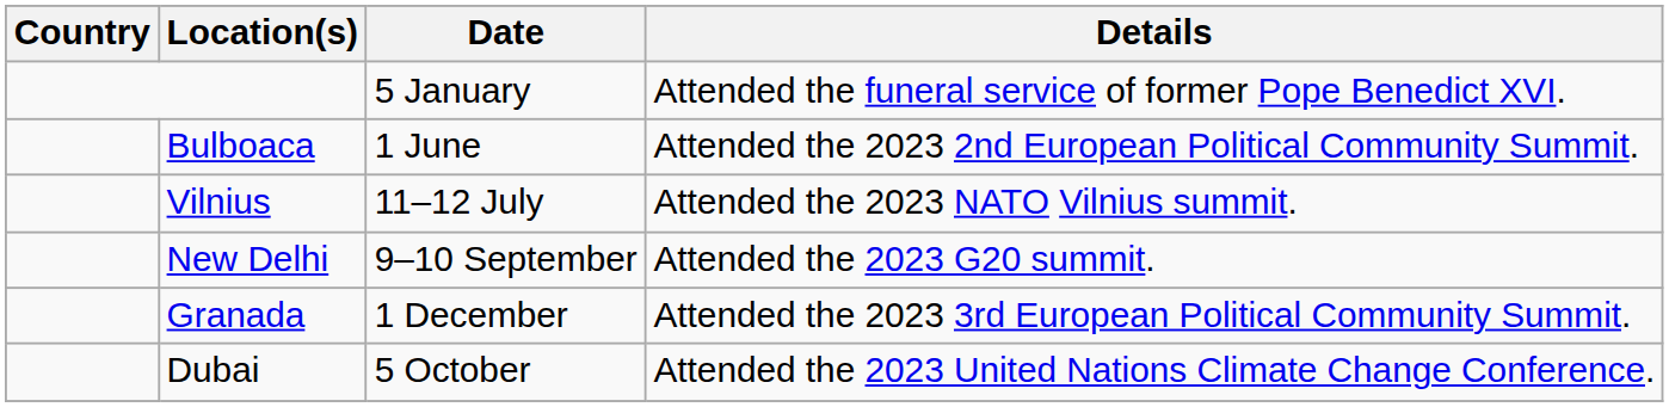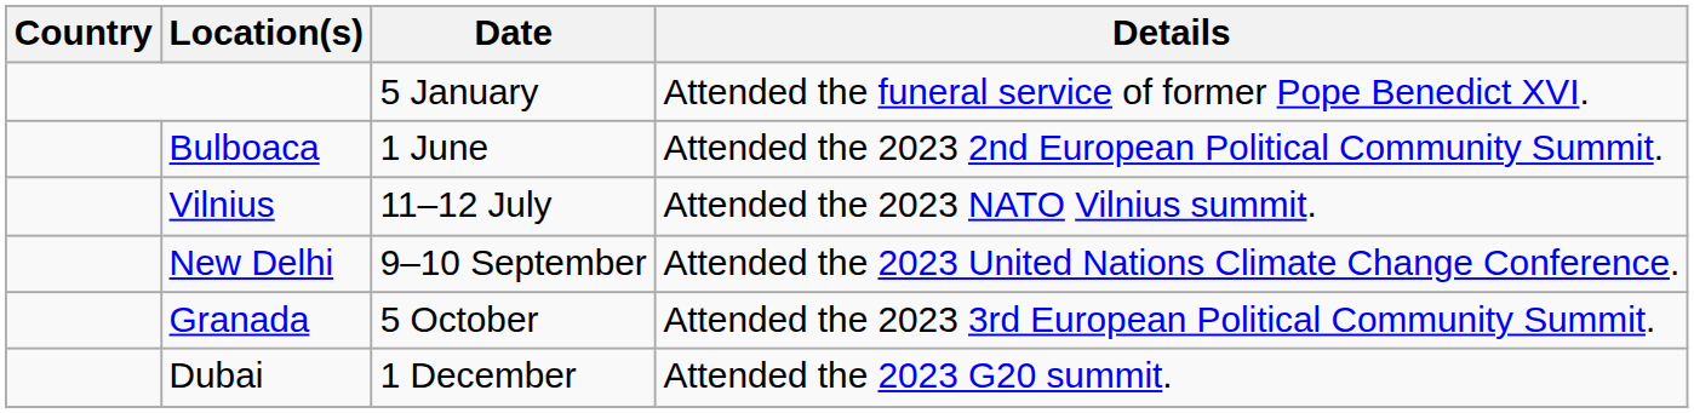New Delhi | Details: Attended the 2023 G20 summit. -> Attended the 2023 United Nations Climate Change Conference.
Granada | Date: 1 December -> 5 October
Dubai | Date: 5 October -> 1 December
Dubai | Details: Attended the 2023 United Nations Climate Change Conference. -> Attended the 2023 G20 summit.
